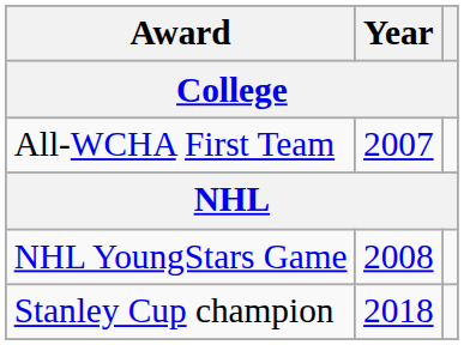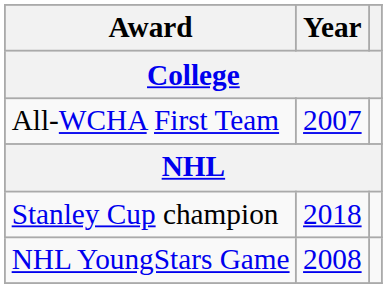rows swapped: NHL YoungStars Game <-> Stanley Cup champion
